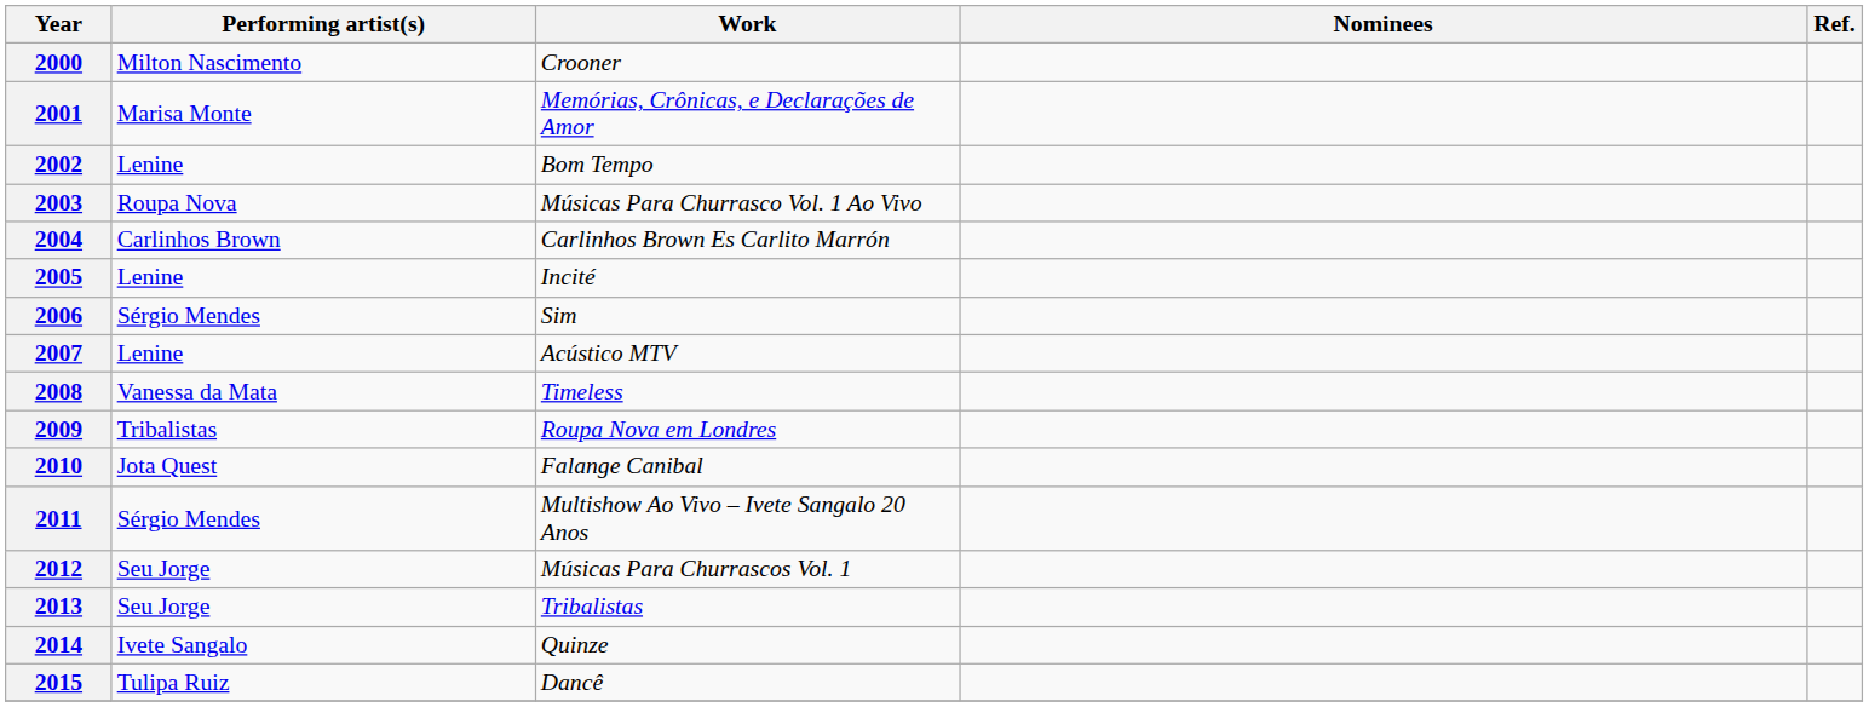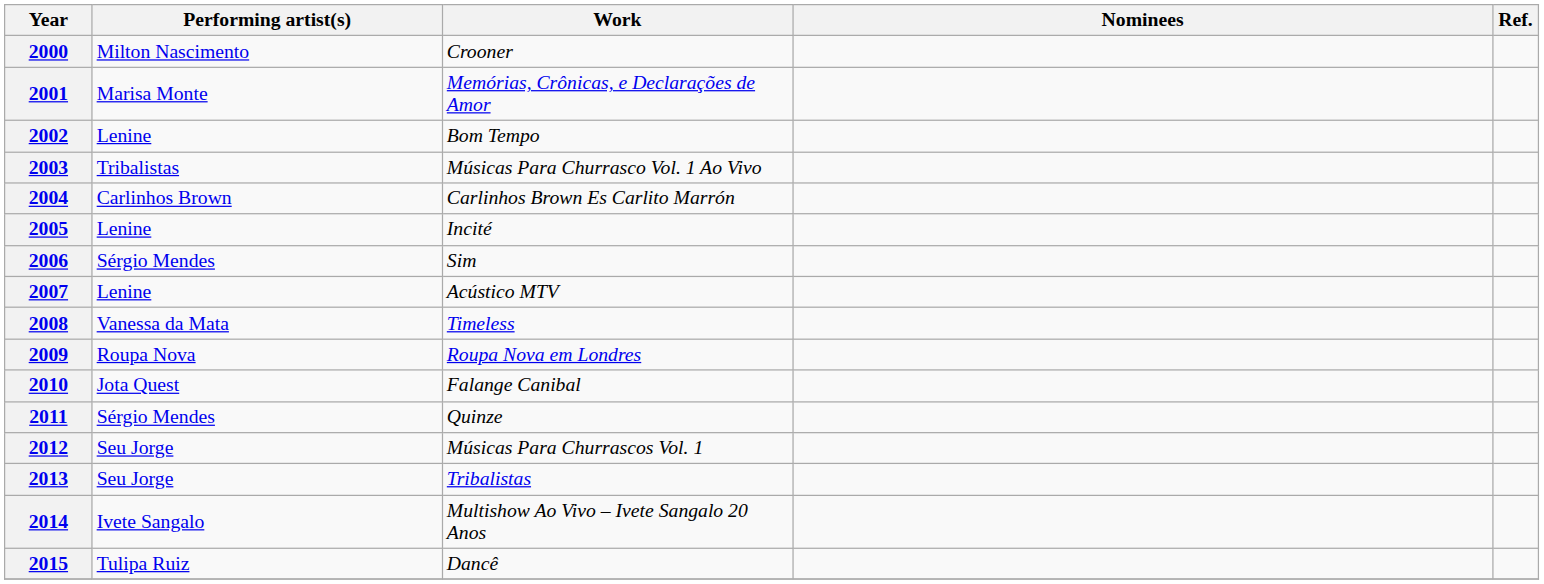2003 | Performing artist(s): Roupa Nova -> Tribalistas
2009 | Performing artist(s): Tribalistas -> Roupa Nova
2011 | Work: Multishow Ao Vivo – Ivete Sangalo 20 Anos -> Quinze
2014 | Work: Quinze -> Multishow Ao Vivo – Ivete Sangalo 20 Anos
